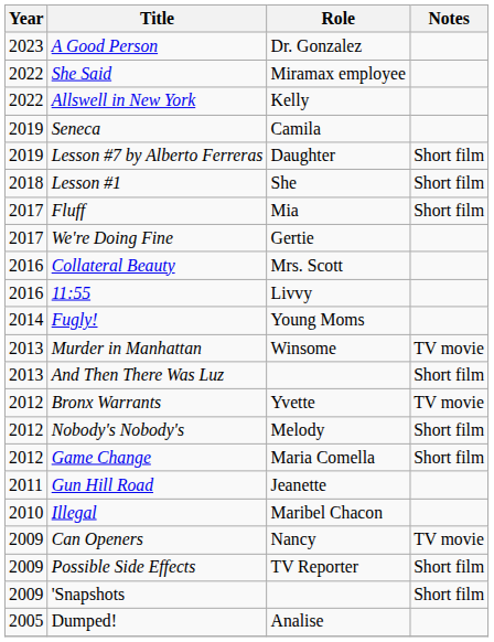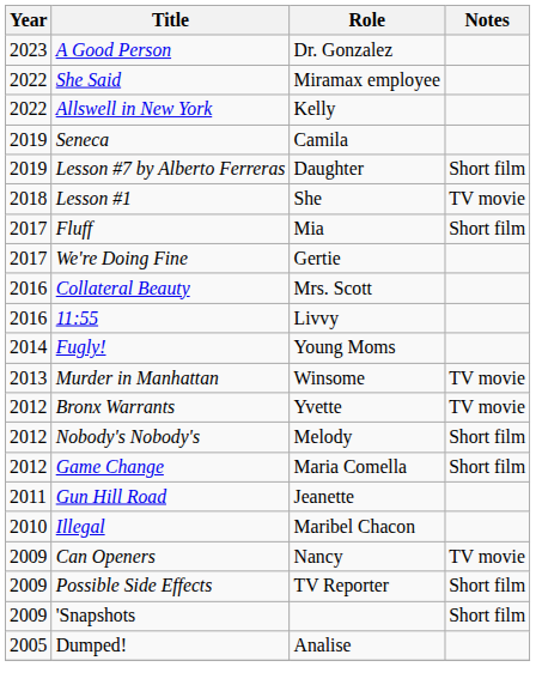Lesson #1 | Notes: Short film -> TV movie
- row: 2013 | And Then There Was Luz | Short film
